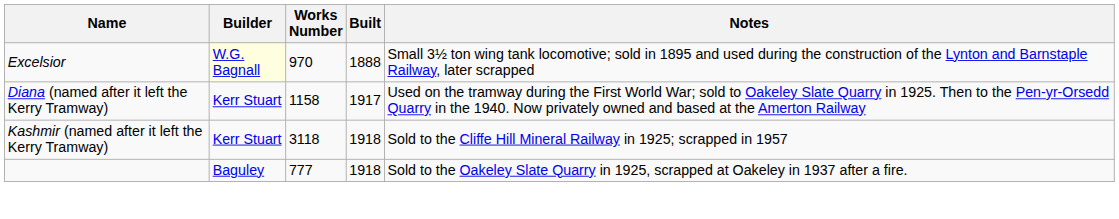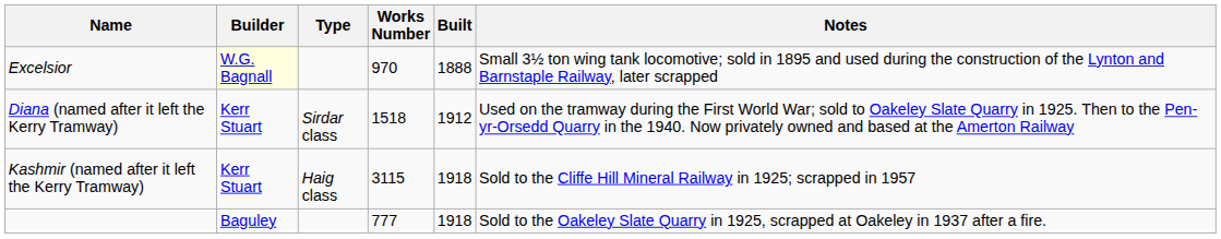+ column: Type | Sirdar class | Haig class
Diana (named after it left the Kerry Tramway) | Works Number: 1158 -> 1518
Diana (named after it left the Kerry Tramway) | Built: 1917 -> 1912
Kashmir (named after it left the Kerry Tramway) | Works Number: 3118 -> 3115
